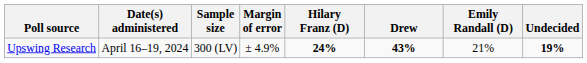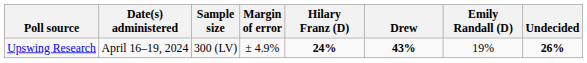Upswing Research | Emily Randall (D): 21% -> 19%
Upswing Research | Undecided: 19% -> 26%
